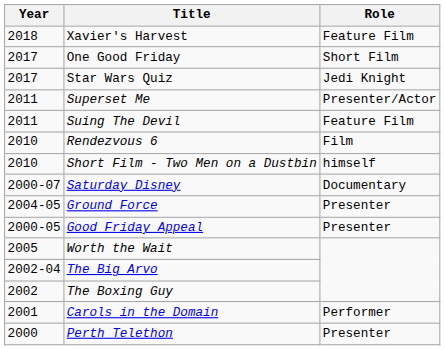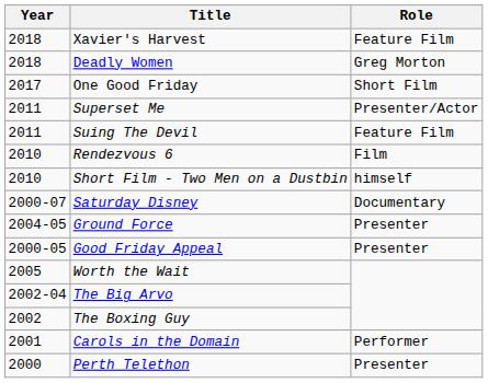+ row: 2018 | Deadly Women | Greg Morton
- row: 2017 | Star Wars Quiz | Jedi Knight
